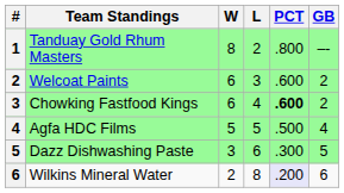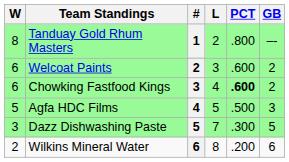columns swapped: # <-> W
Agfa HDC Films | GB: 4 -> 3
Dazz Dishwashing Paste | L: 6 -> 7
Wilkins Mineral Water | PCT: lavender background -> no background
